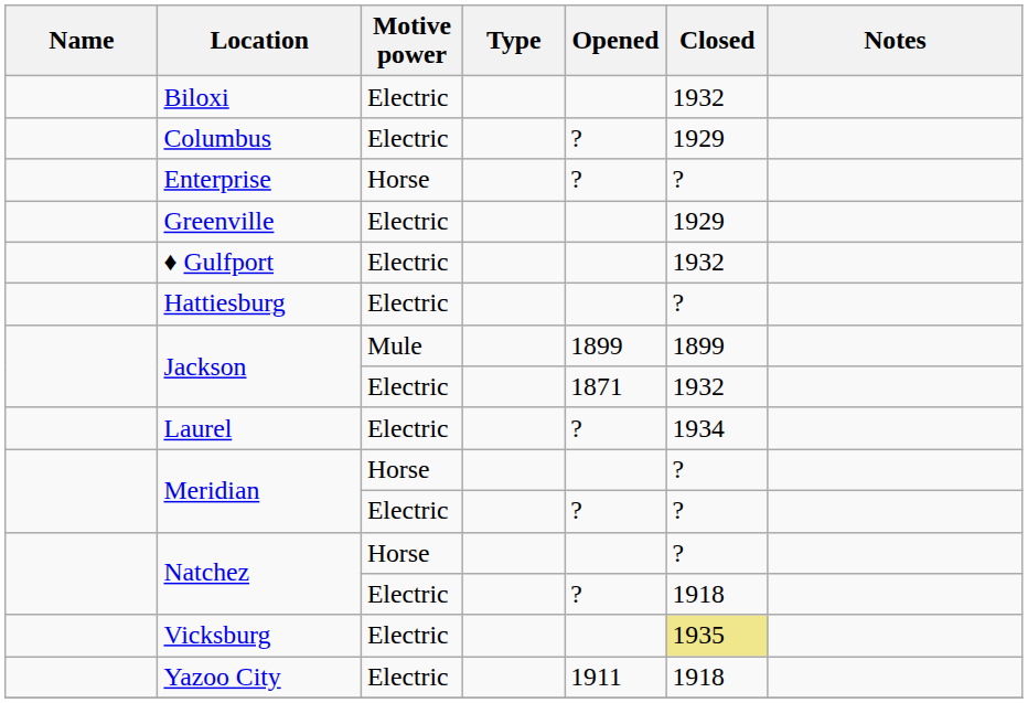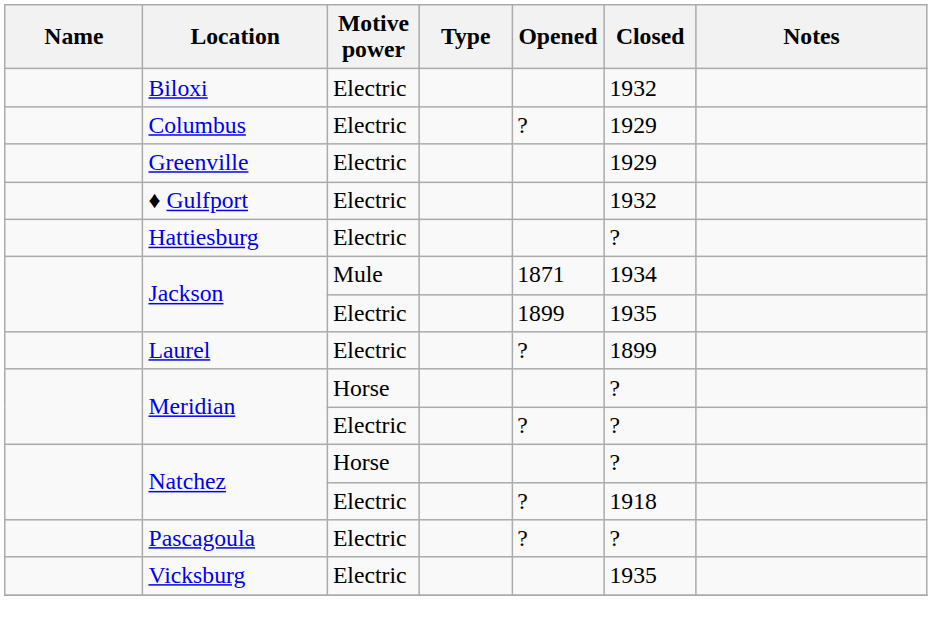- row: Enterprise | Horse | ? | ?
Jackson / Mule | Opened: 1899 -> 1871
Jackson / Mule | Closed: 1899 -> 1934
Jackson / Electric | Opened: 1871 -> 1899
Jackson / Electric | Closed: 1932 -> 1935
Laurel | Closed: 1934 -> 1899
+ row: Pascagoula | Electric | ? | ?
Vicksburg | Closed: khaki background -> no background
- row: Yazoo City | Electric | 1911 | 1918
